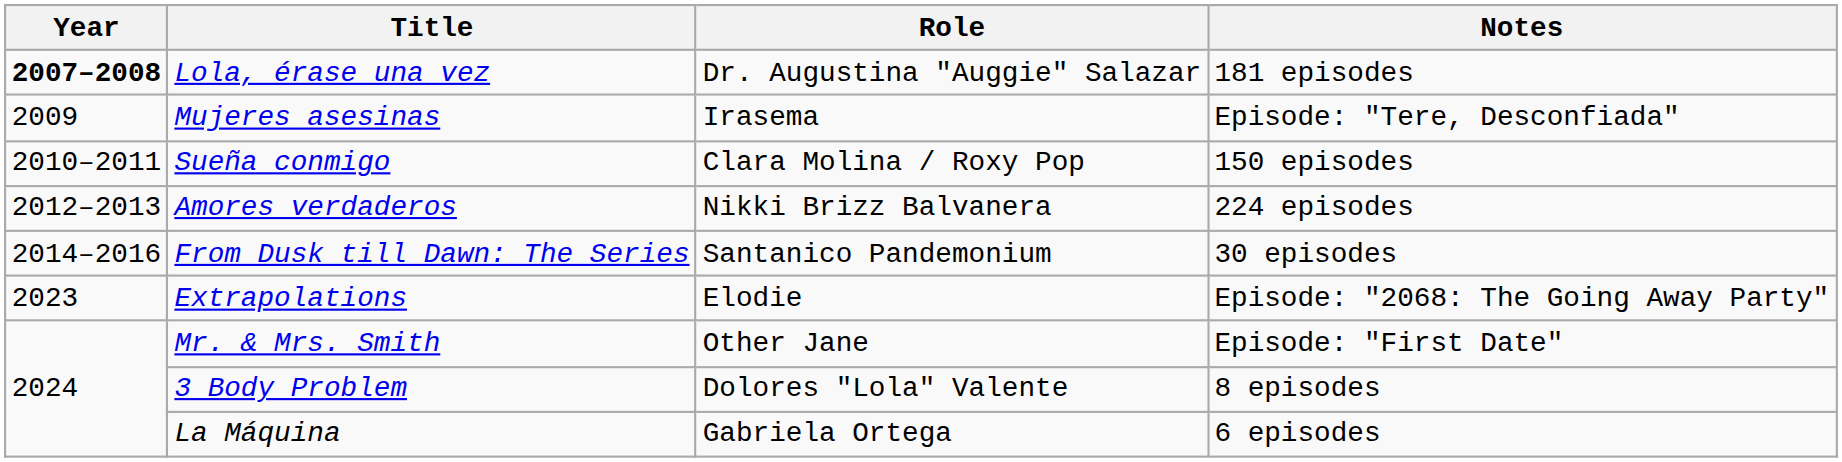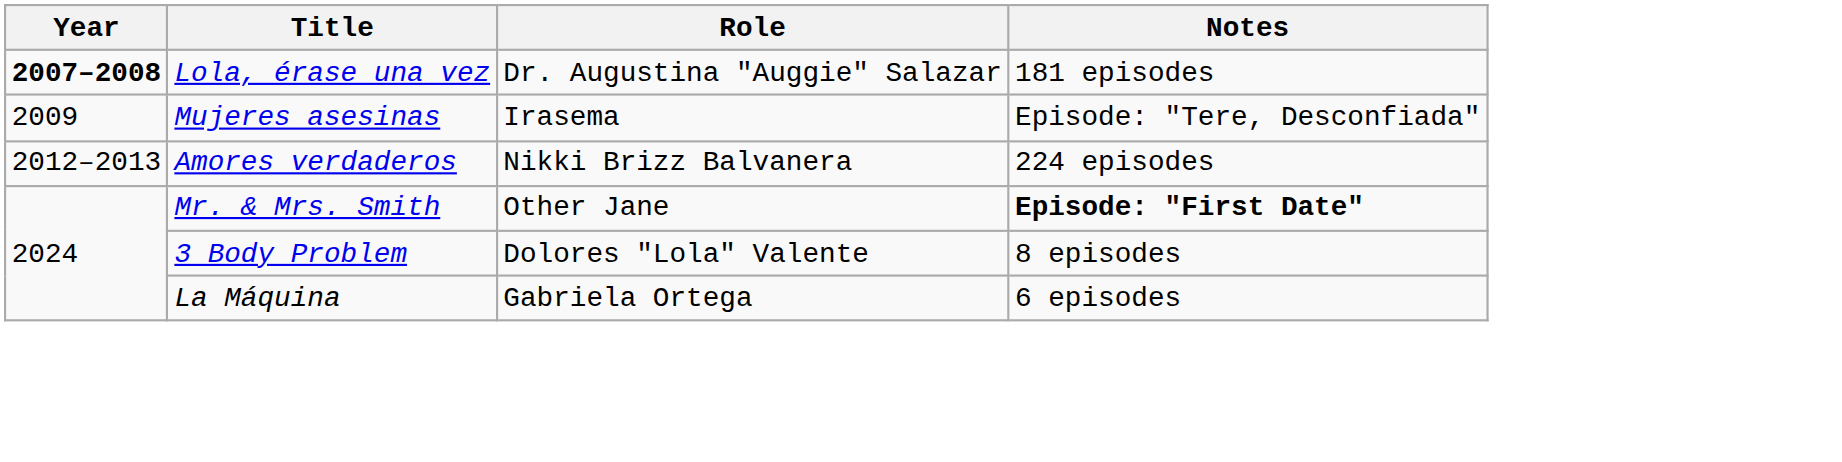- row: 2010–2011 | Sueña conmigo | Clara Molina / Roxy Pop | 150 episodes
- row: 2014–2016 | From Dusk till Dawn: The Series | Santanico Pandemonium | 30 episodes
- row: 2023 | Extrapolations | Elodie | Episode: "2068: The Going Away Party"
Mr. & Mrs. Smith | Notes: normal -> bold
